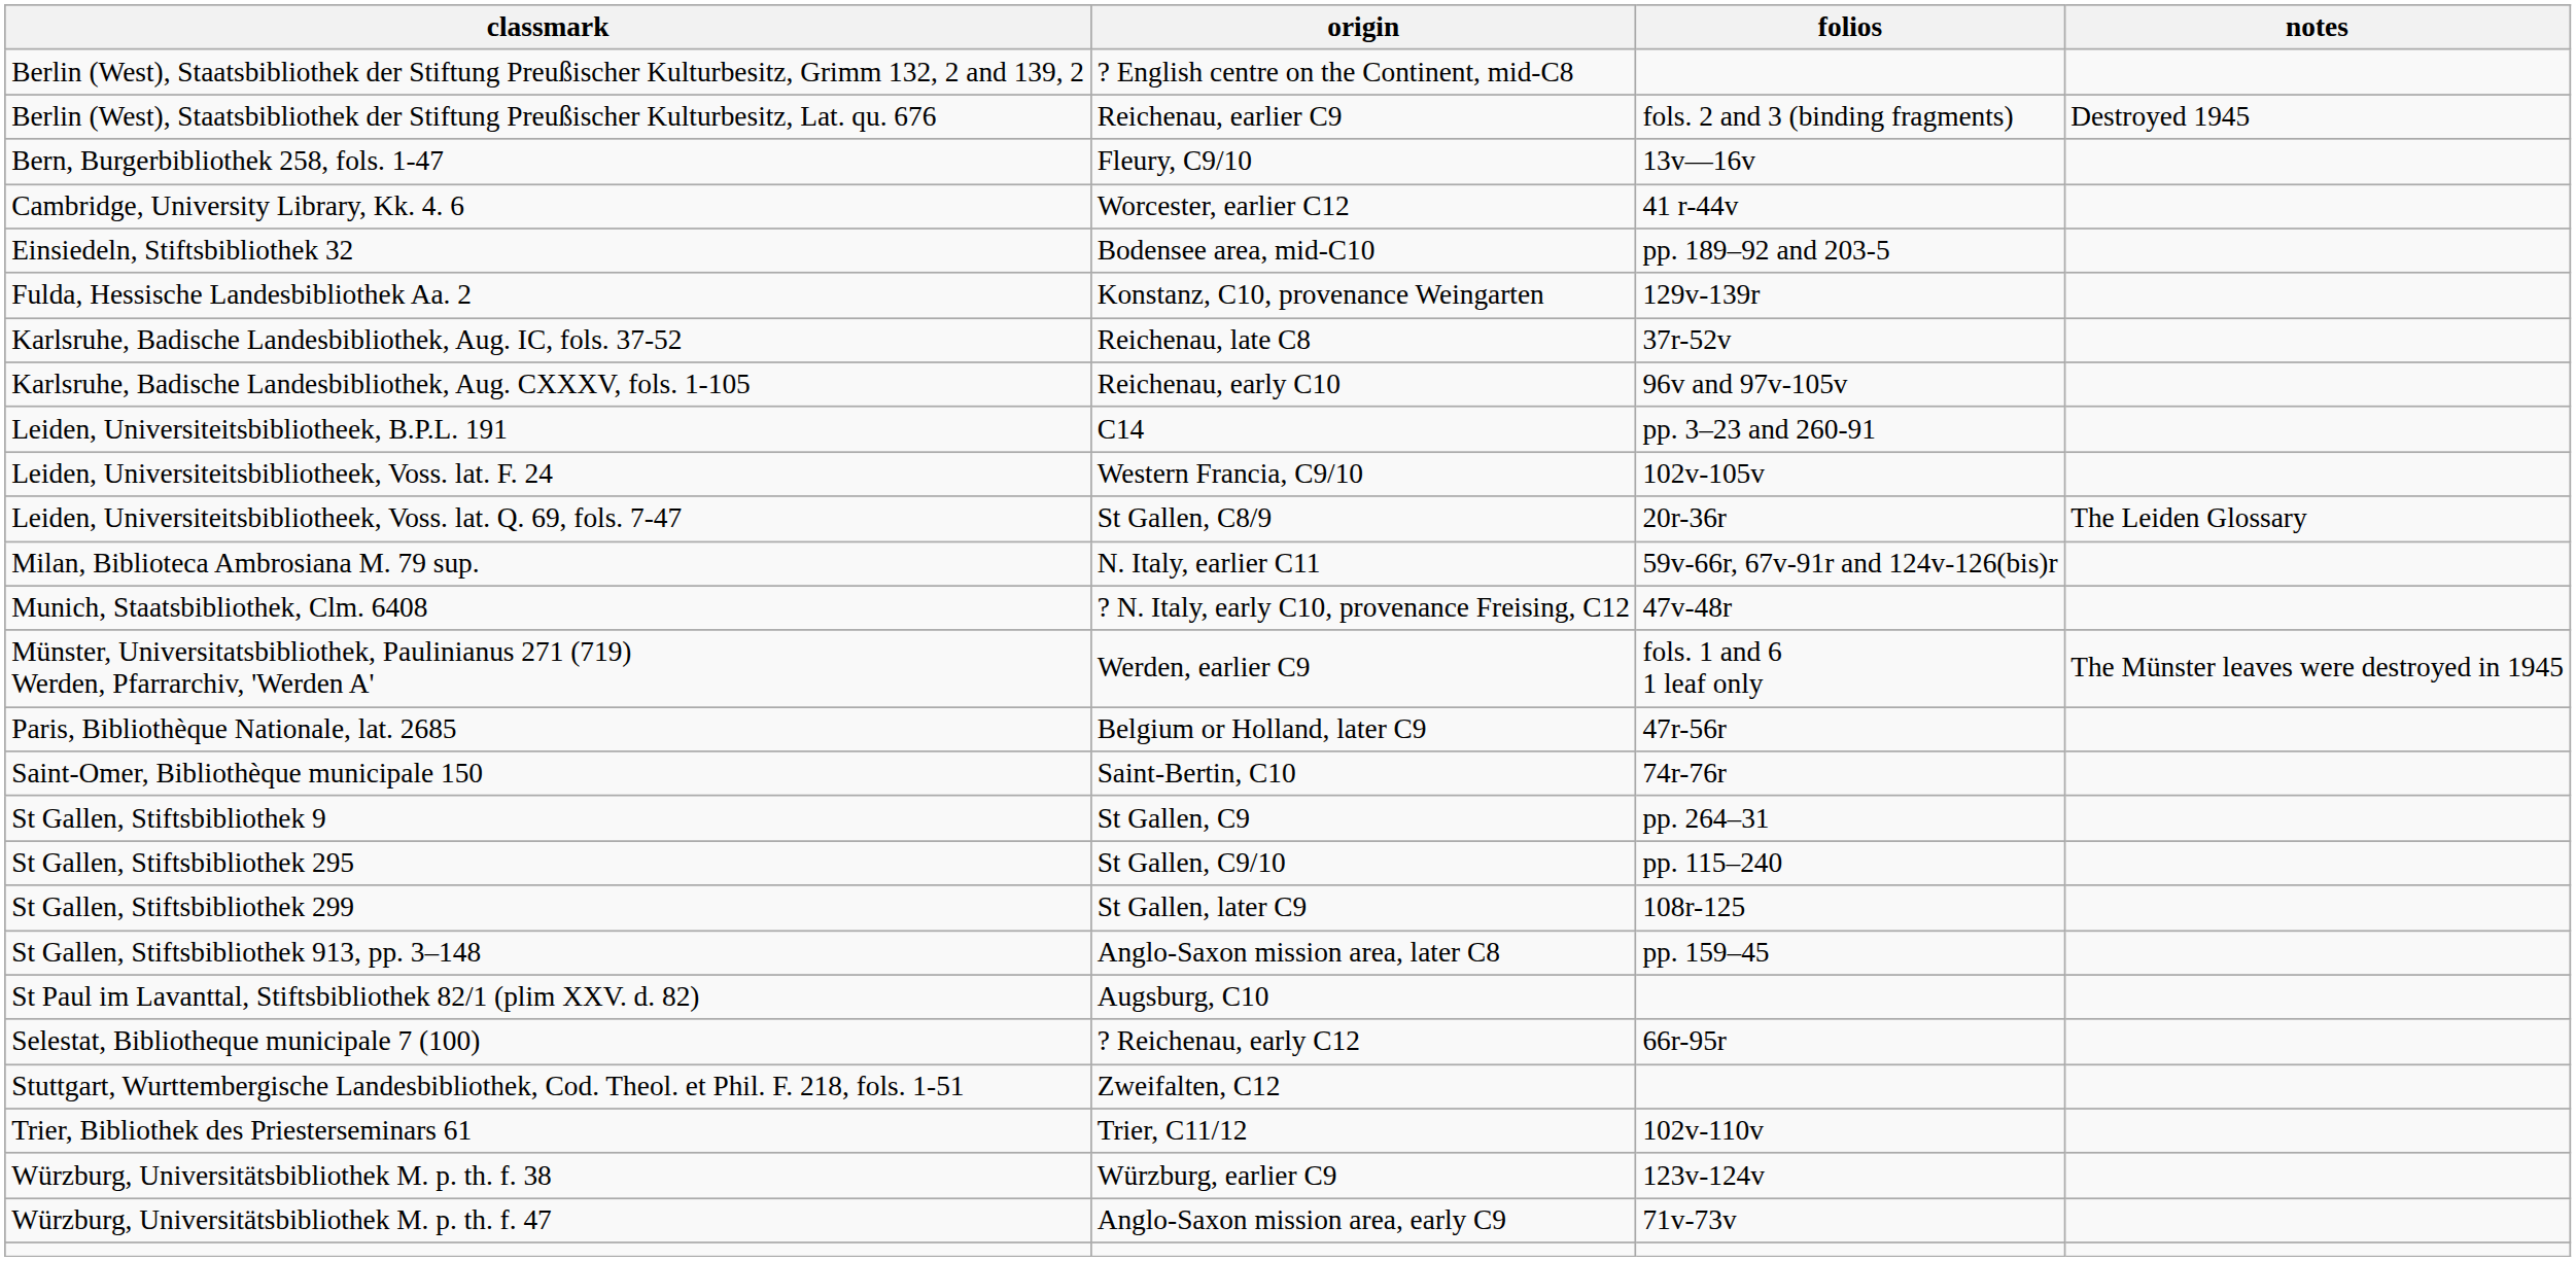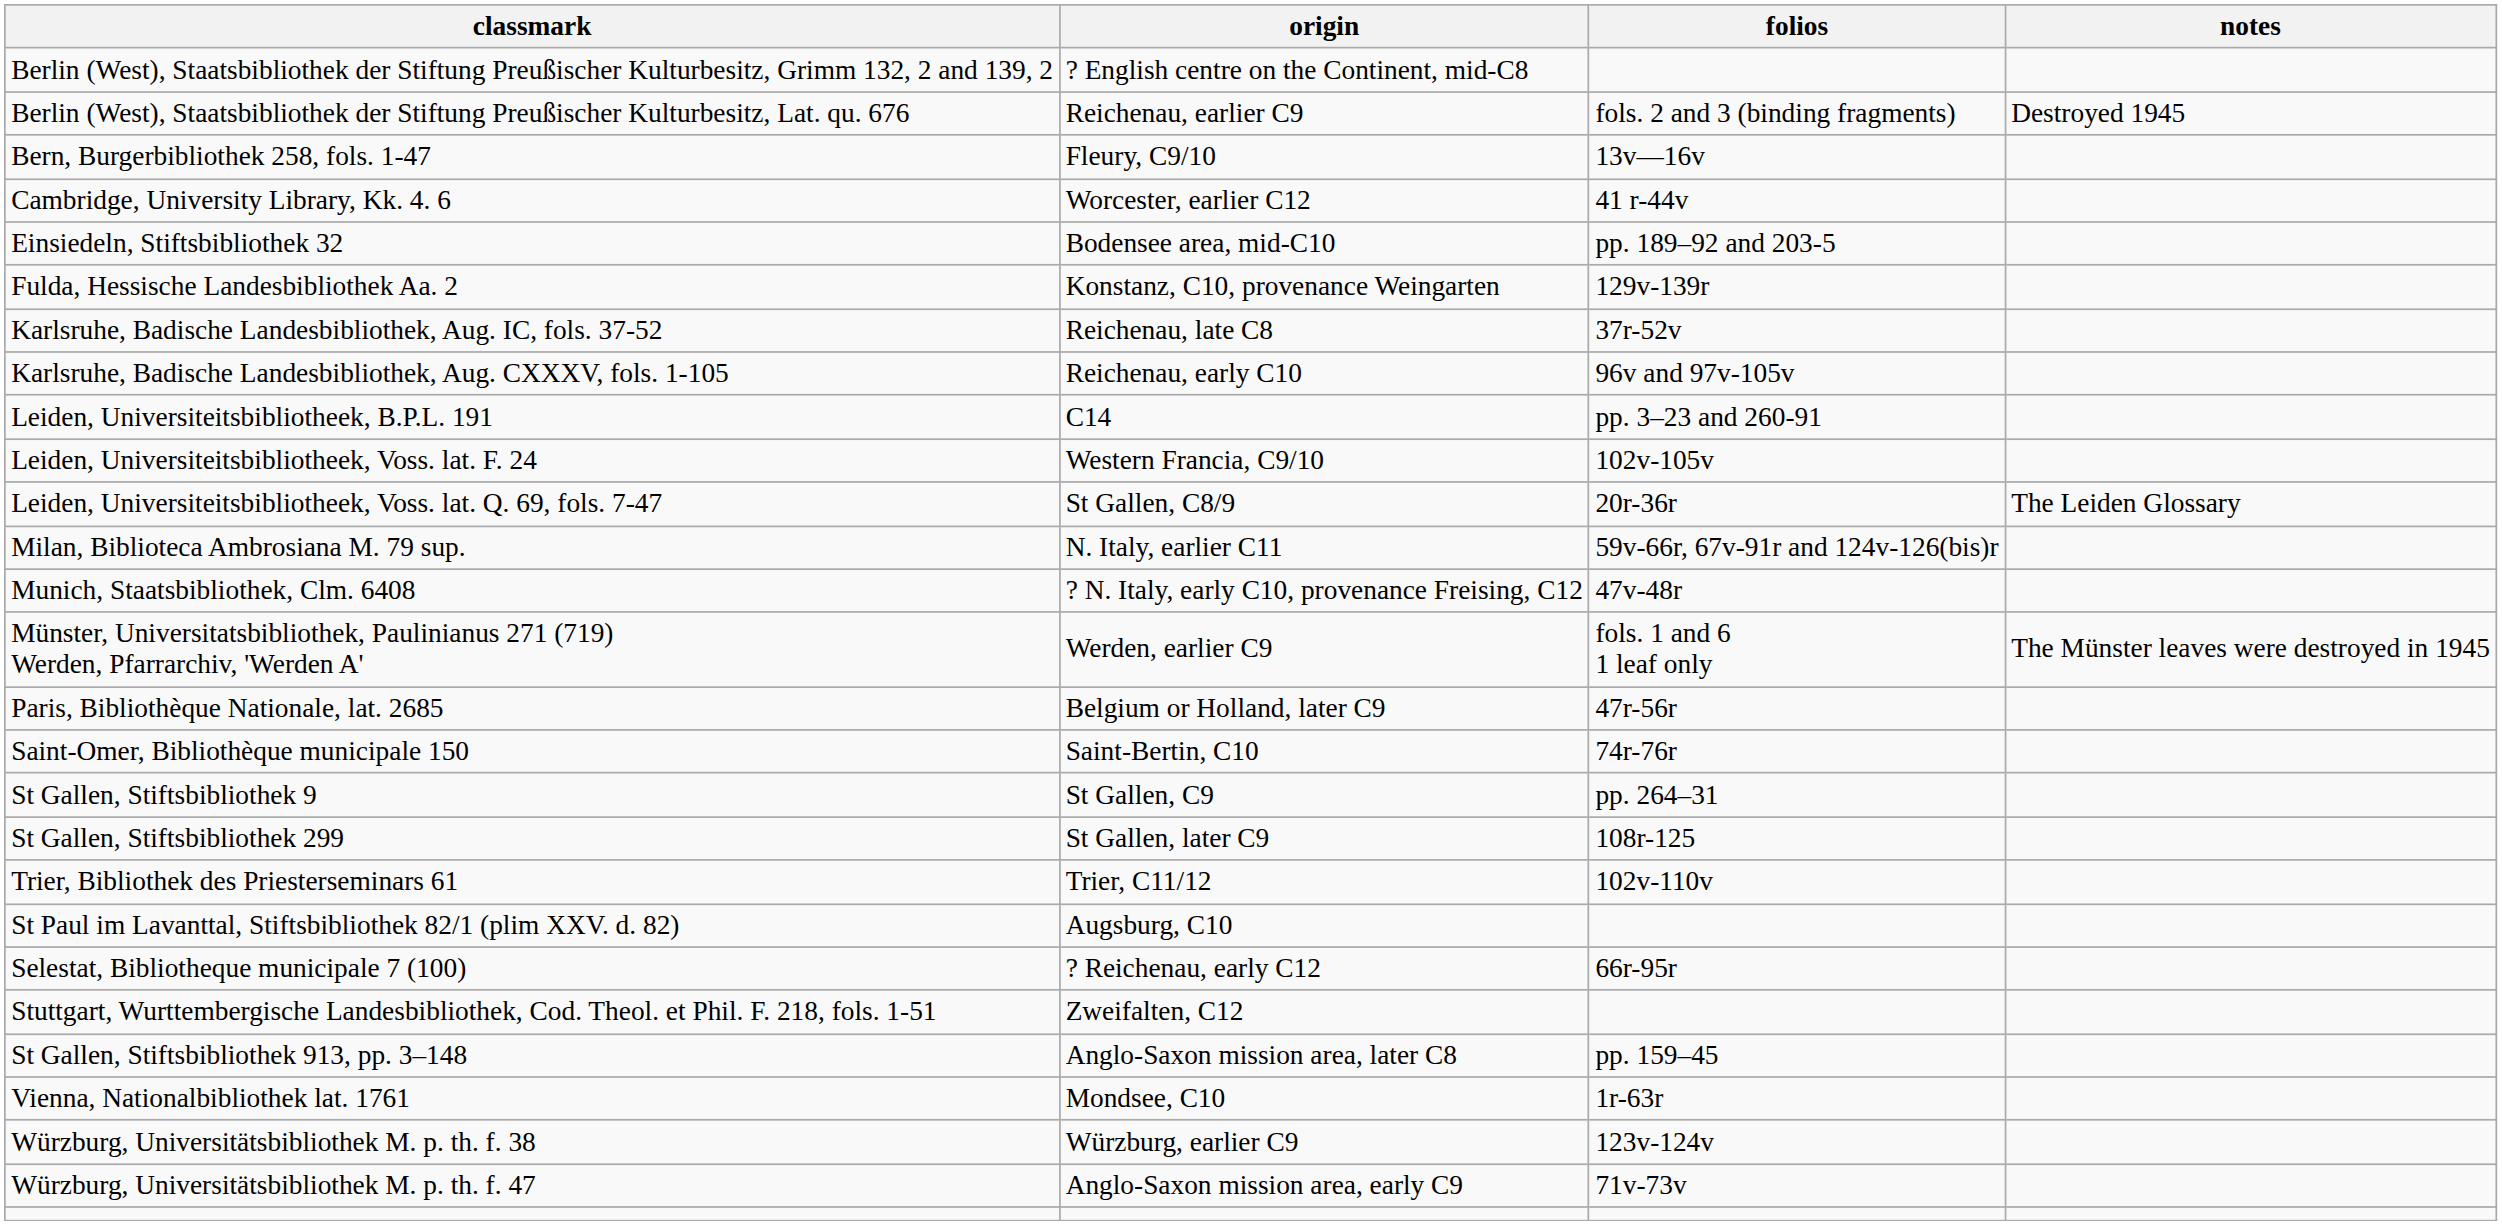- row: St Gallen, Stiftsbibliothek 295 | St Gallen, C9/10 | pp. 115–240
rows swapped: St Gallen, Stiftsbibliothek 913, pp. 3–148 <-> Trier, Bibliothek des Priesterseminars 61
+ row: Vienna, Nationalbibliothek lat. 1761 | Mondsee, C10 | 1r-63r
